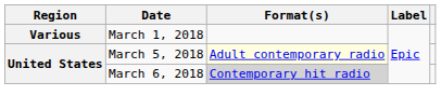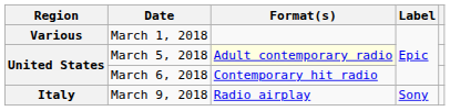March 6, 2018 | Format(s): lightgrey background -> no background
+ row: Italy | March 9, 2018 | Radio airplay | Sony
